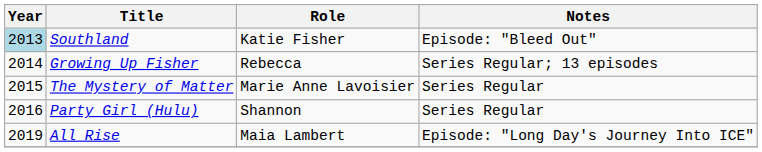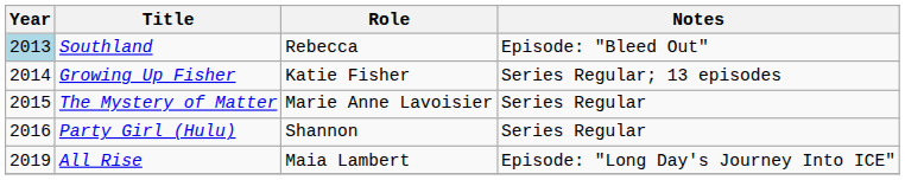Southland | Role: Katie Fisher -> Rebecca
Growing Up Fisher | Role: Rebecca -> Katie Fisher
